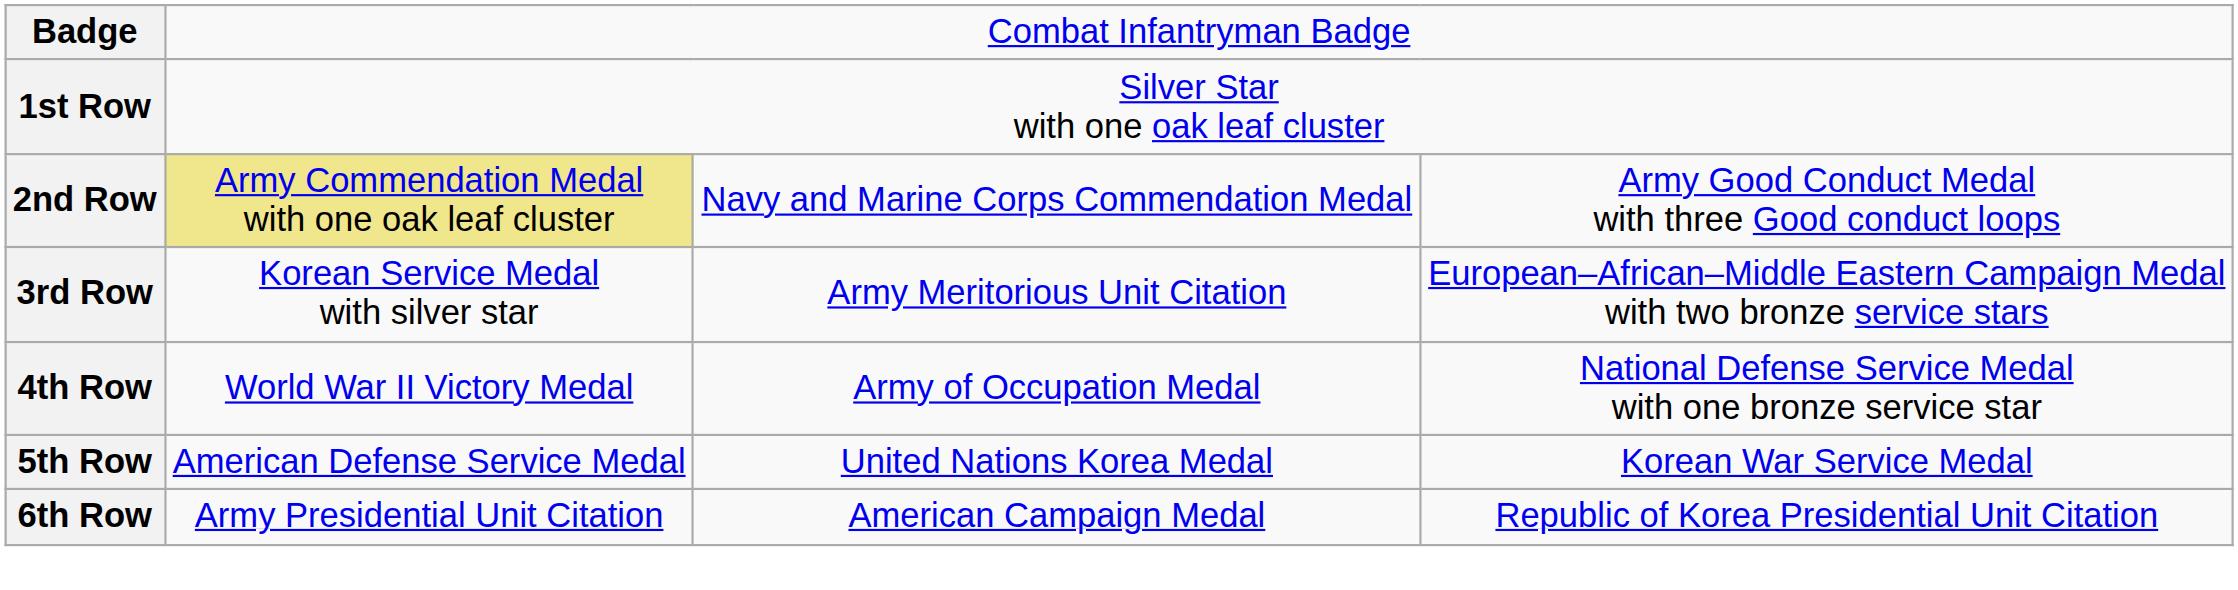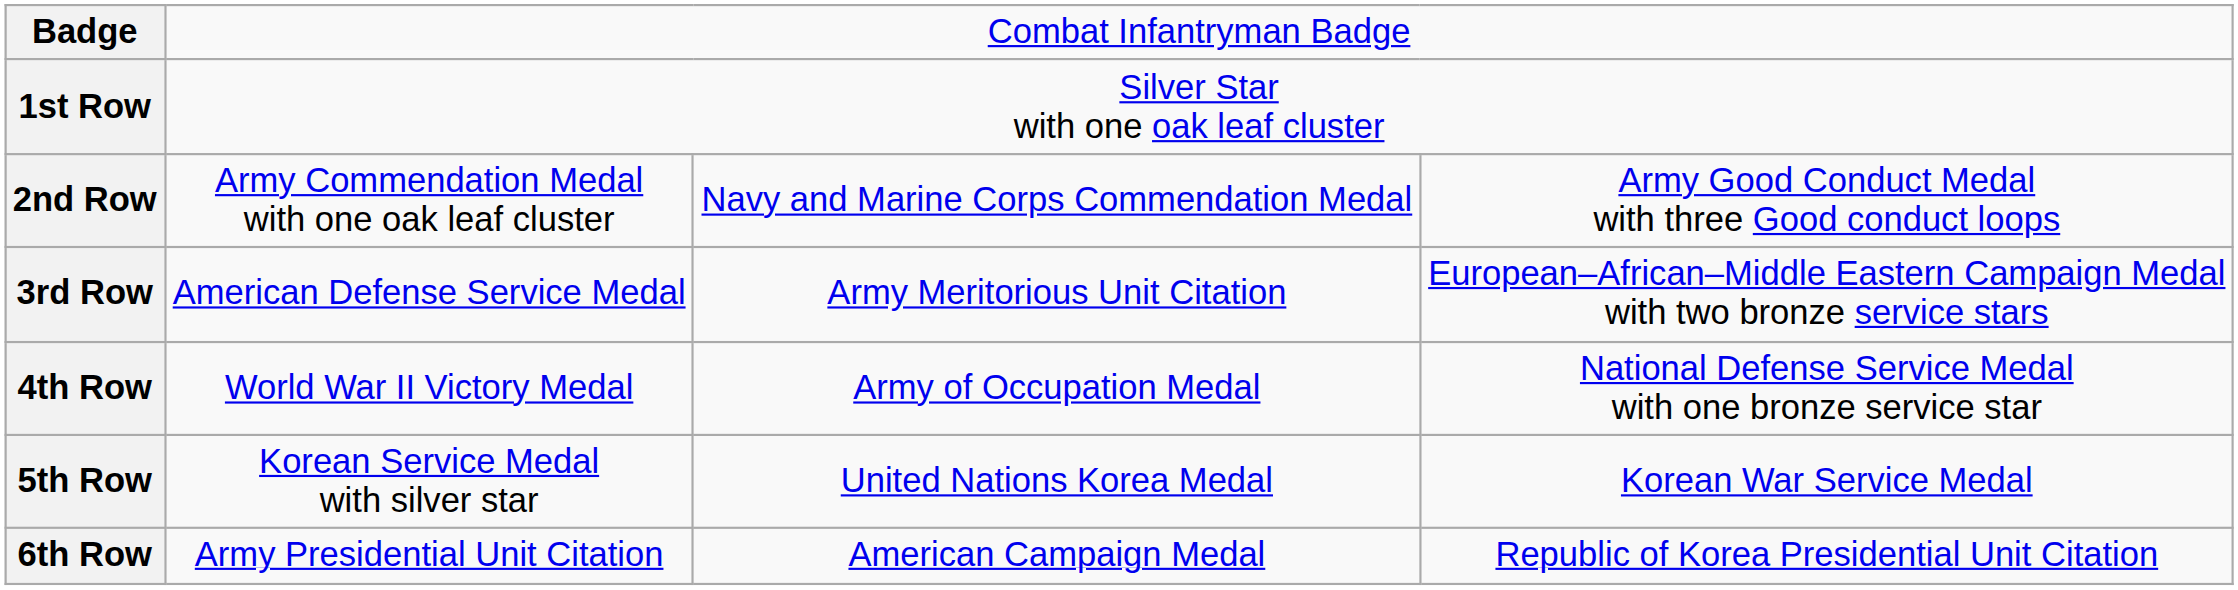2nd Row | column 2: khaki background -> no background
3rd Row | column 2: Korean Service Medal with silver star -> American Defense Service Medal
5th Row | column 2: American Defense Service Medal -> Korean Service Medal with silver star
